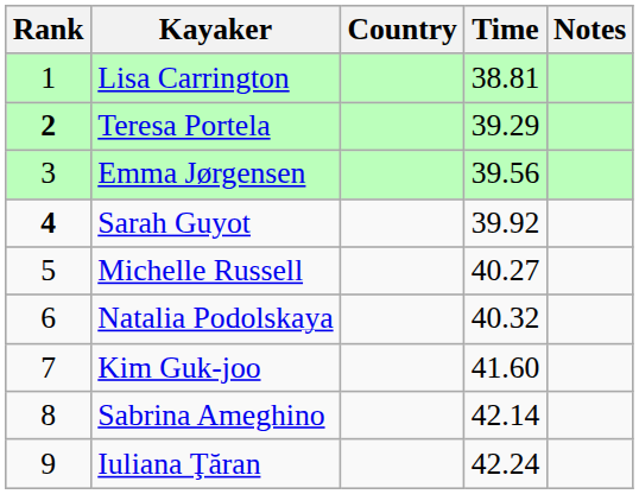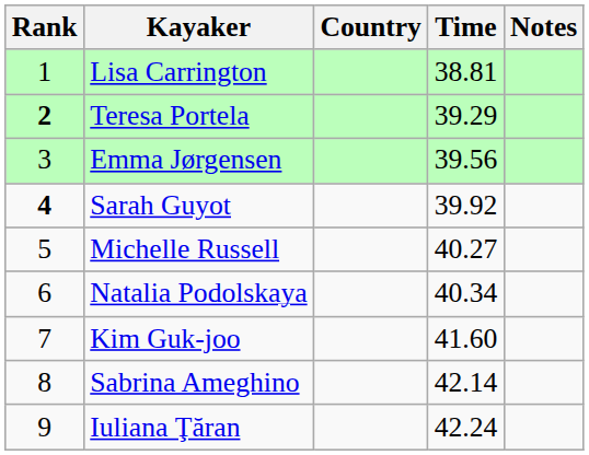Natalia Podolskaya | Time: 40.32 -> 40.34
